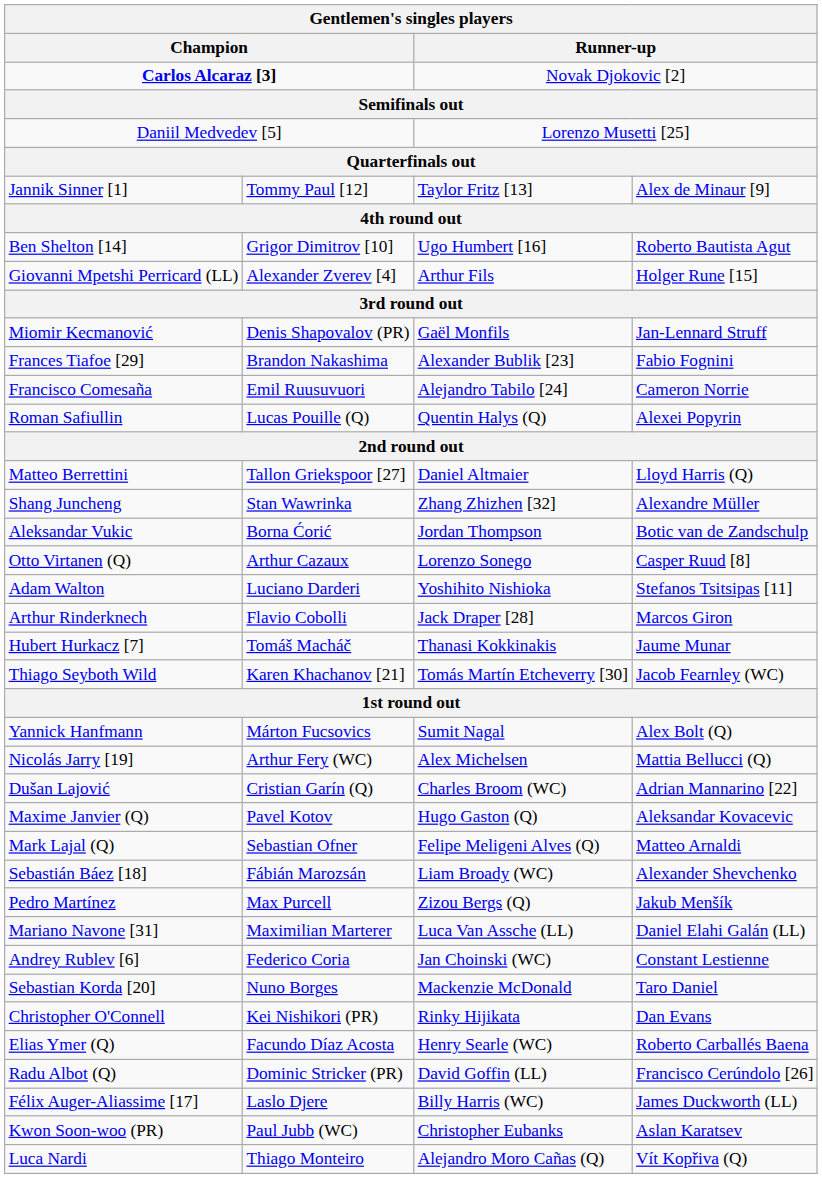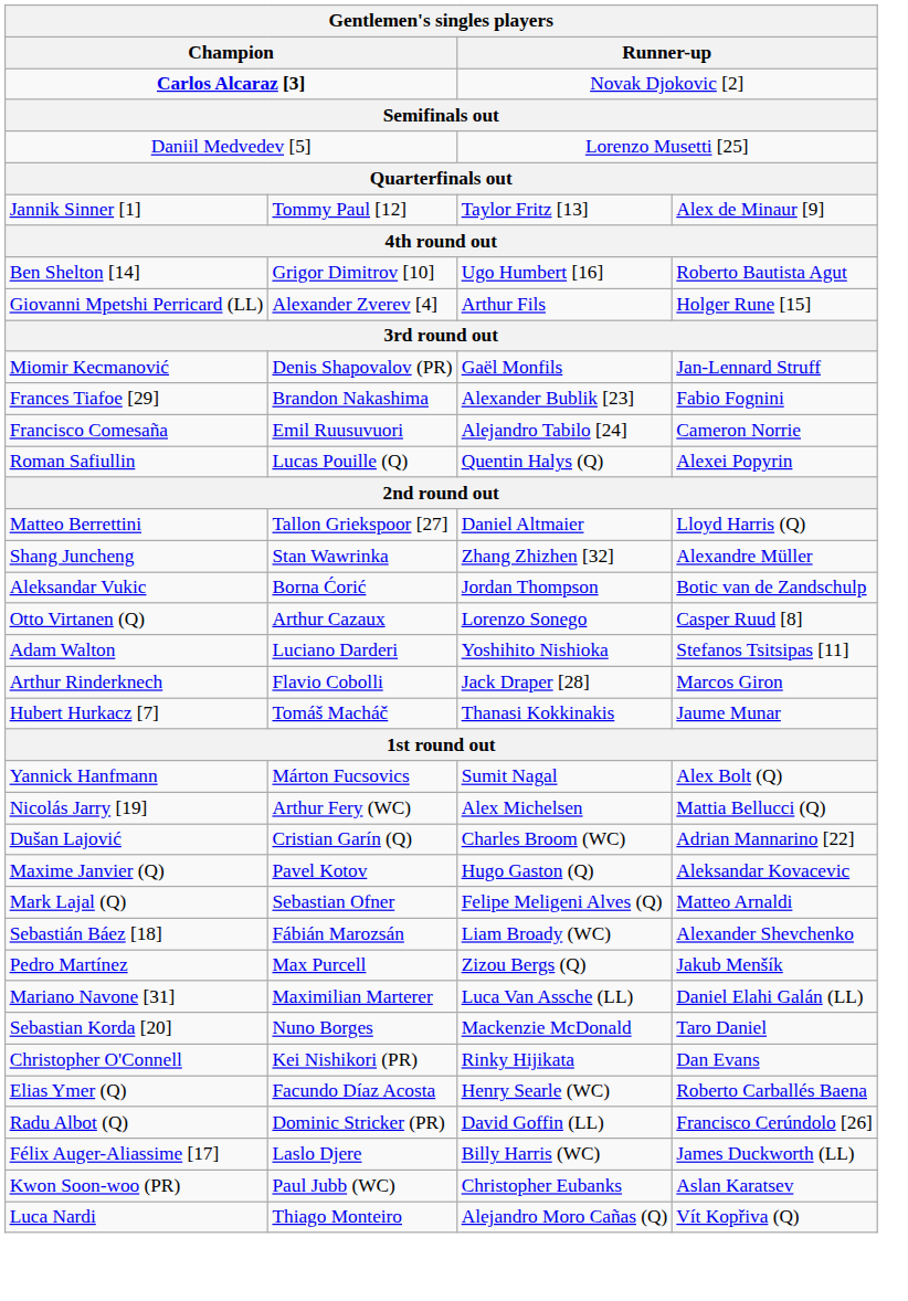- row: Thiago Seyboth Wild | Karen Khachanov [21] | Tomás Martín Etcheverry [30] | Jacob Fearnley (WC)
- row: Andrey Rublev [6] | Federico Coria | Jan Choinski (WC) | Constant Lestienne
